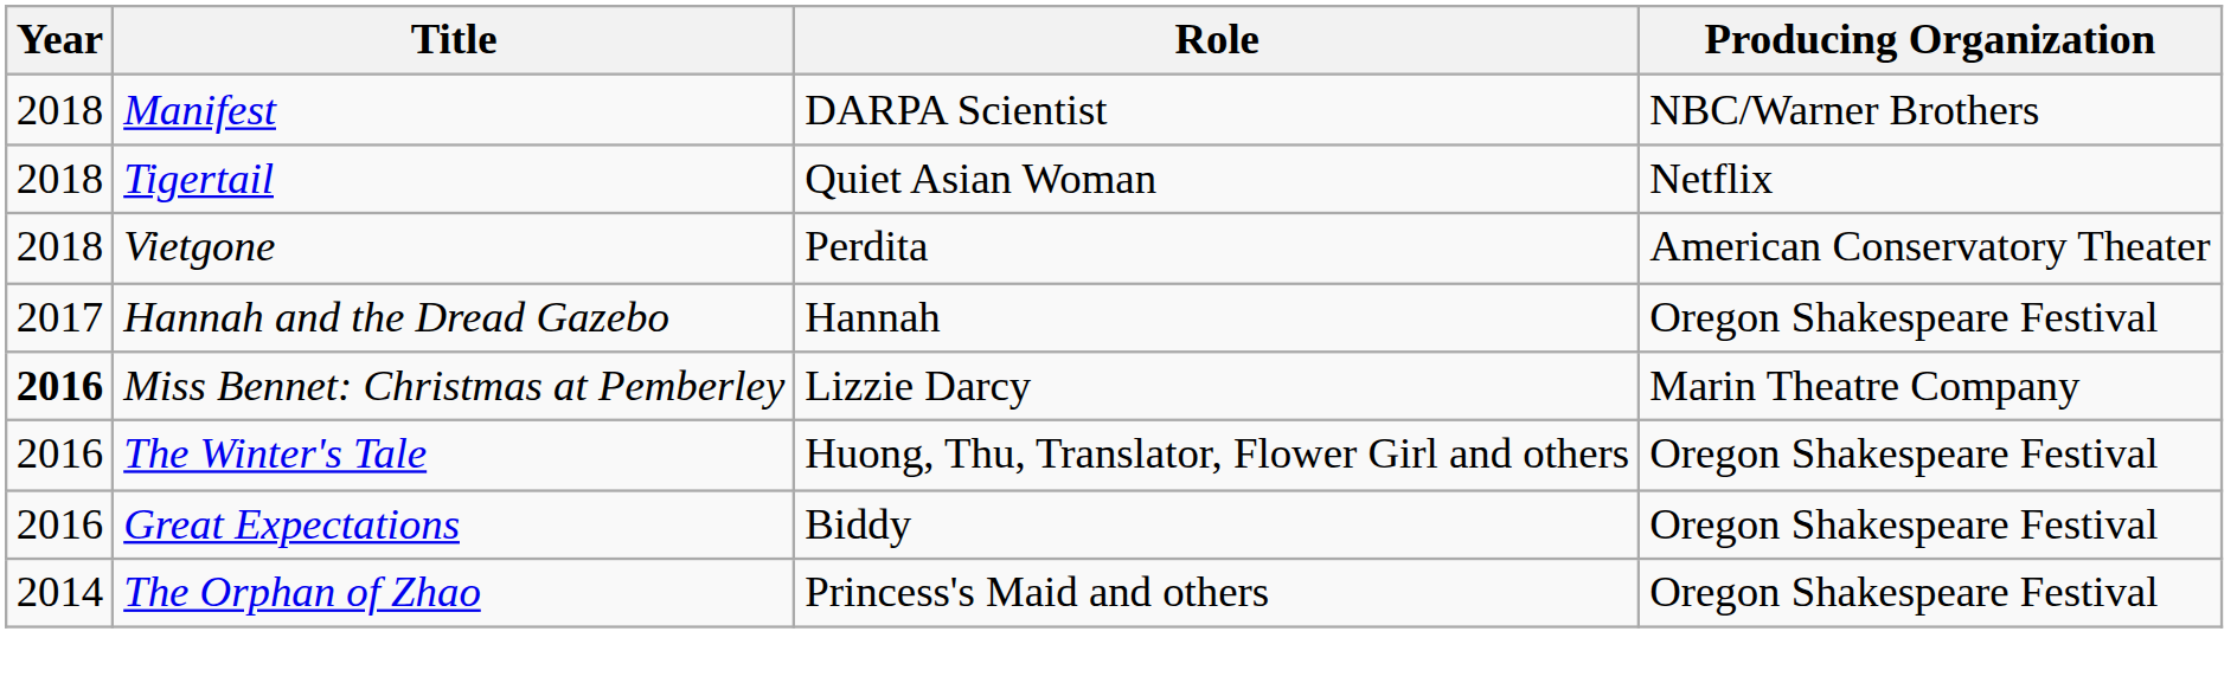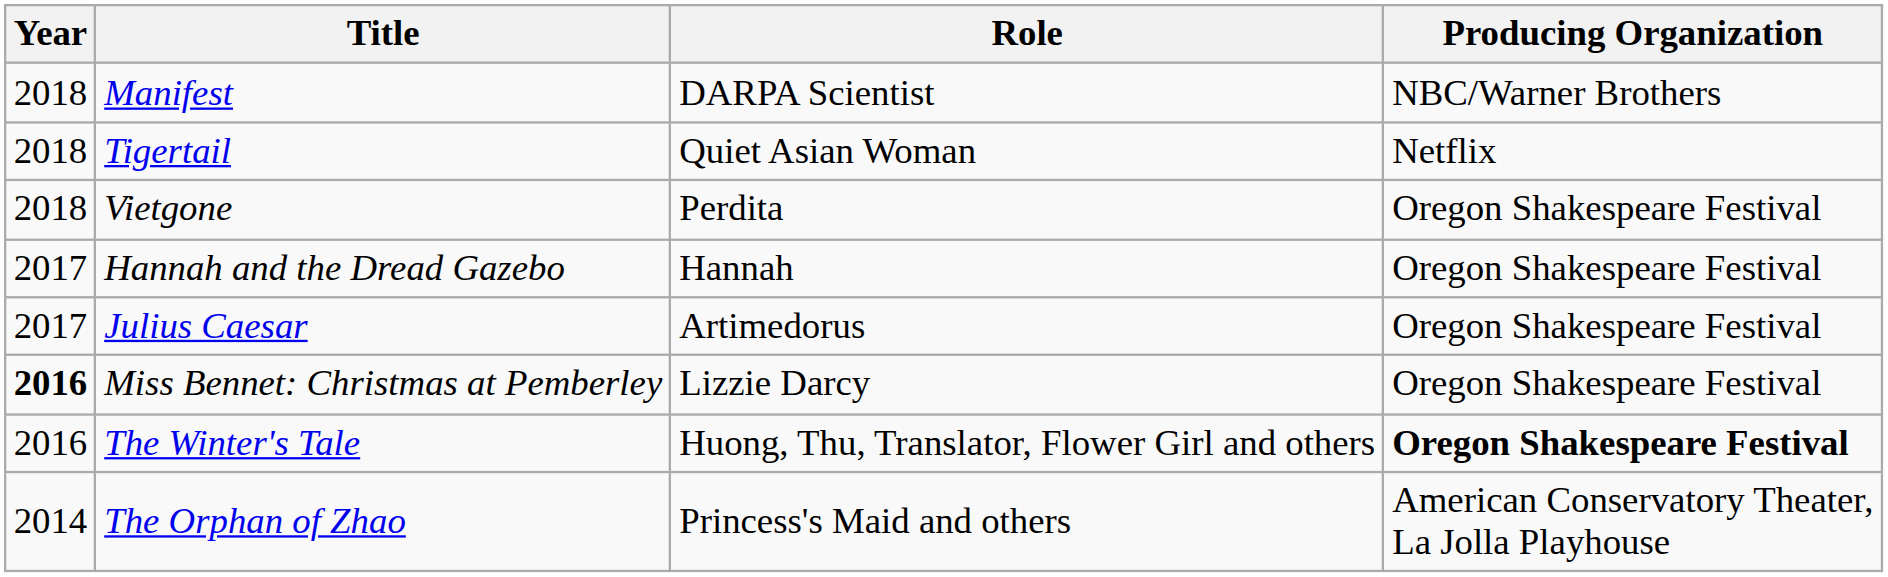Vietgone | Producing Organization: American Conservatory Theater -> Oregon Shakespeare Festival
+ row: 2017 | Julius Caesar | Artimedorus | Oregon Shakespeare Festival
Miss Bennet: Christmas at Pemberley | Producing Organization: Marin Theatre Company -> Oregon Shakespeare Festival
The Winter's Tale | Producing Organization: normal -> bold
- row: 2016 | Great Expectations | Biddy | Oregon Shakespeare Festival
The Orphan of Zhao | Producing Organization: Oregon Shakespeare Festival -> American Conservatory Theater, La Jolla Playhouse
